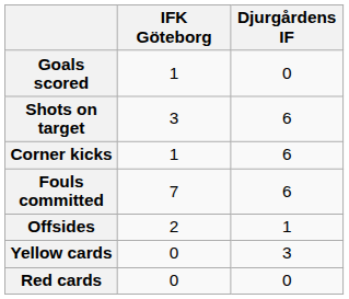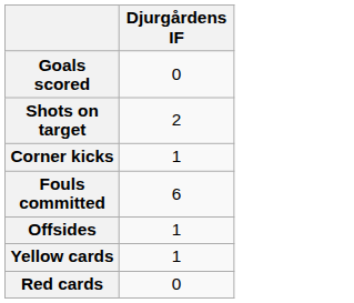- column: IFK Göteborg | 1 | 3 | 1 | 7 | 2 | 0 | 0
Shots on target | Djurgårdens IF: 6 -> 2
Corner kicks | Djurgårdens IF: 6 -> 1
Yellow cards | Djurgårdens IF: 3 -> 1
